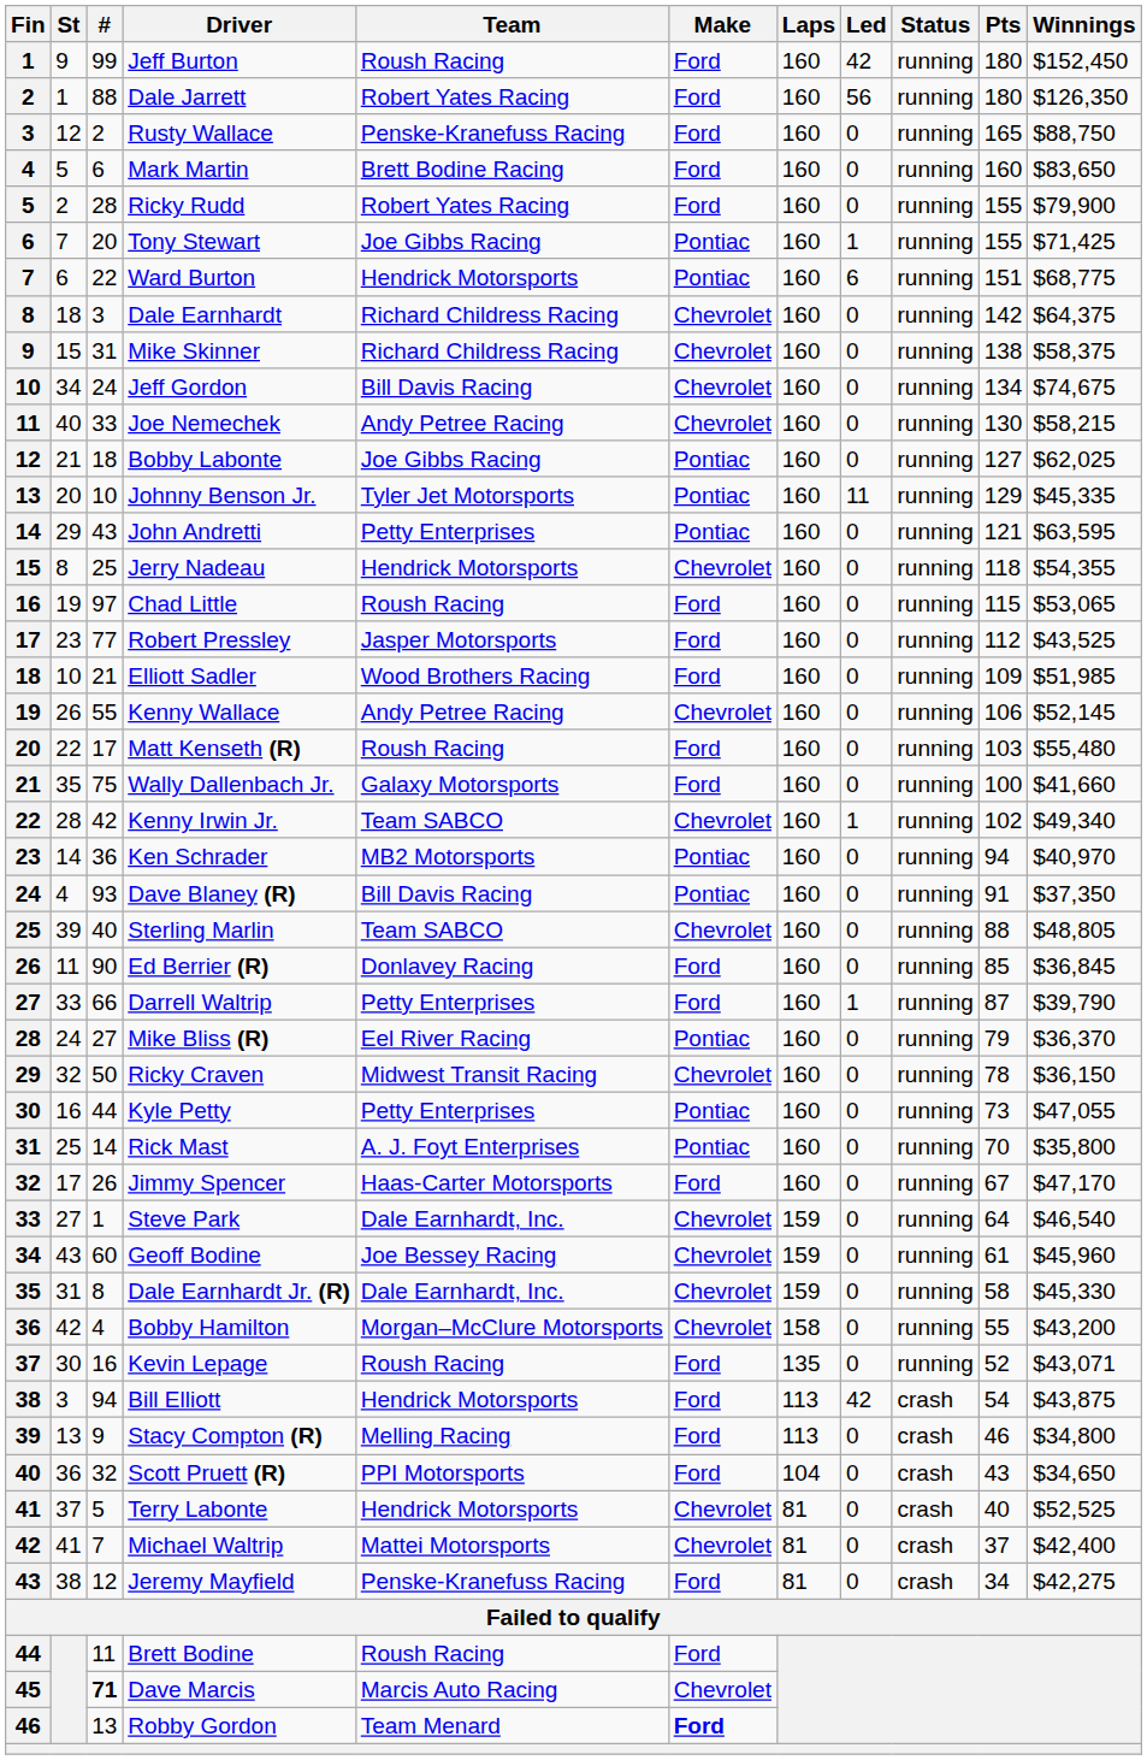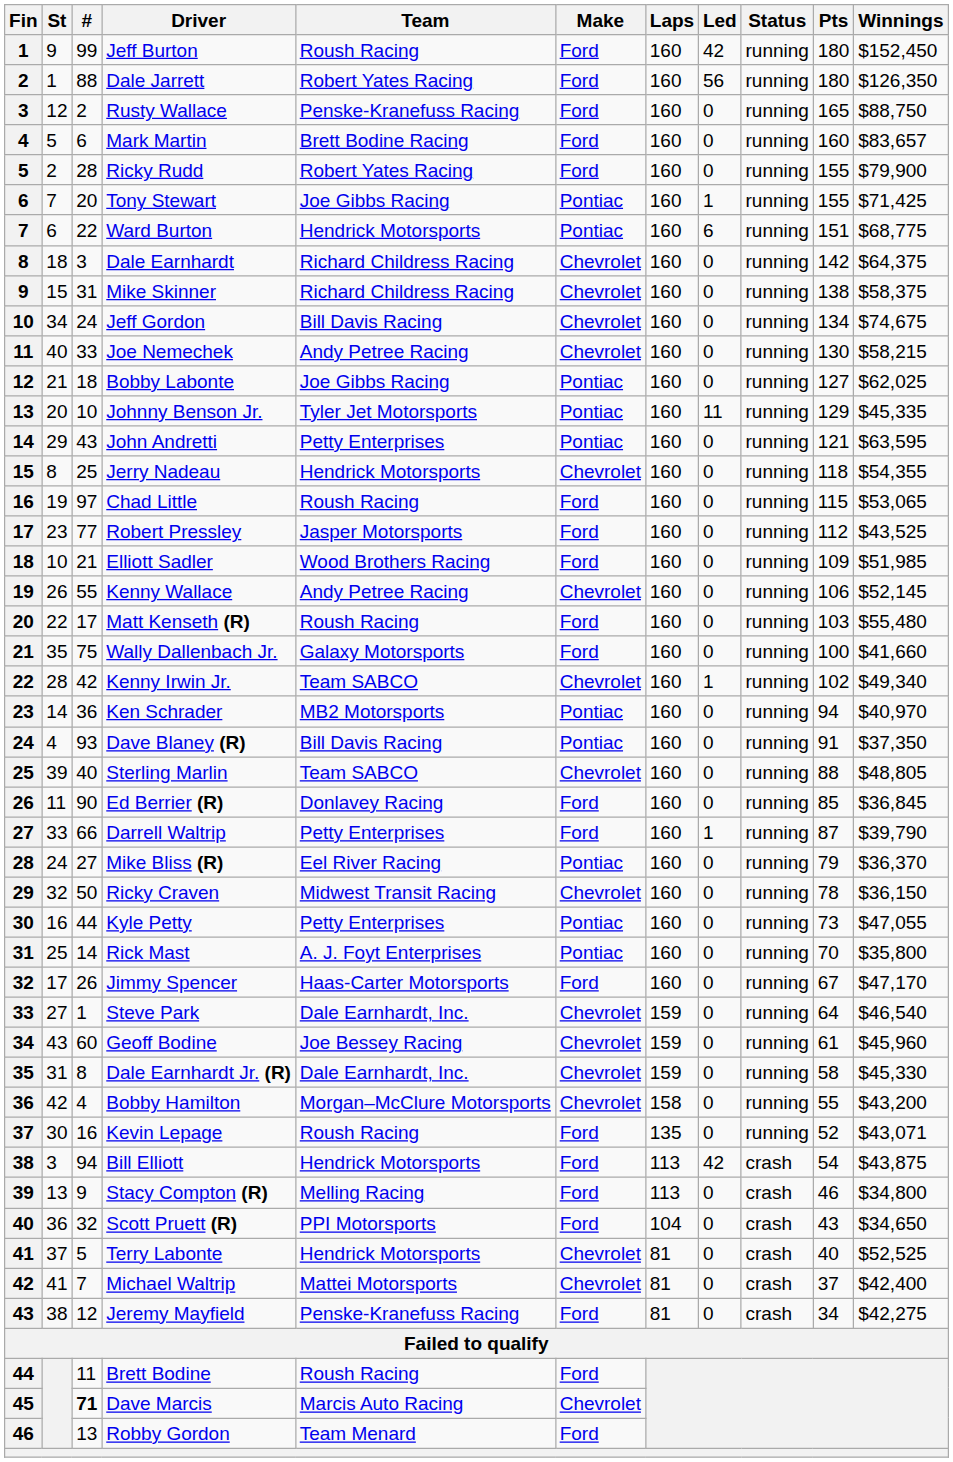Mark Martin | Winnings: $83,650 -> $83,657
Robby Gordon | Make: bold -> normal
